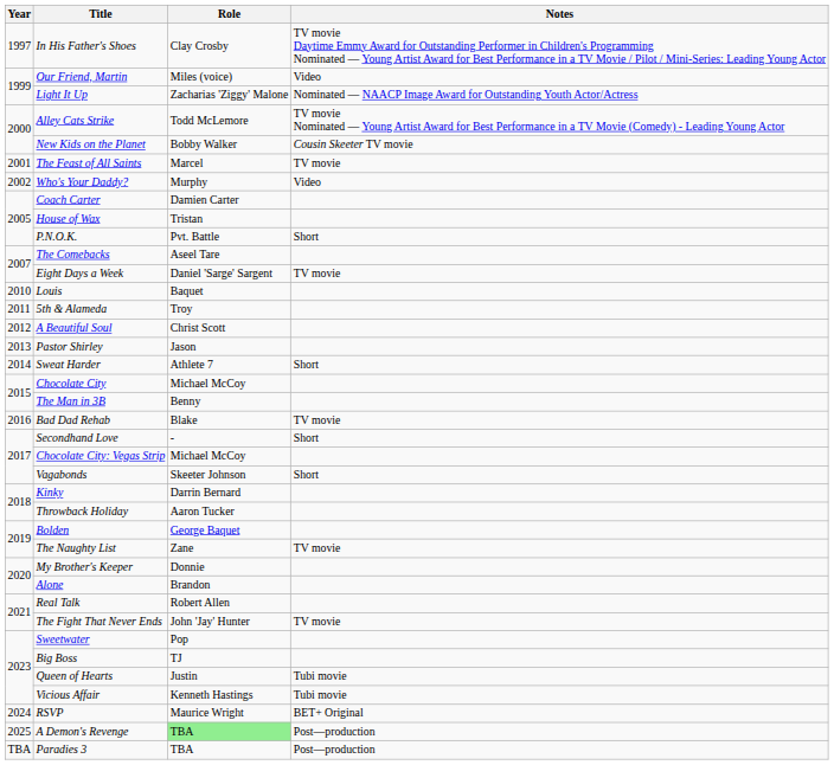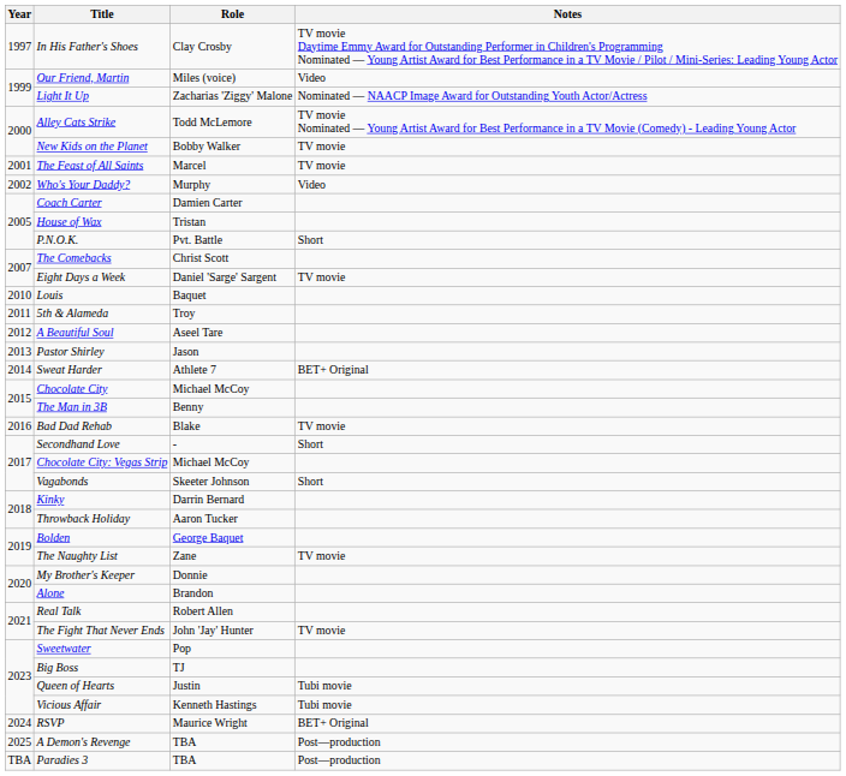New Kids on the Planet | Notes: Cousin Skeeter TV movie -> TV movie
The Comebacks | Role: Aseel Tare -> Christ Scott
A Beautiful Soul | Role: Christ Scott -> Aseel Tare
Sweat Harder | Notes: Short -> BET+ Original
A Demon's Revenge | Role: lightgreen background -> no background
